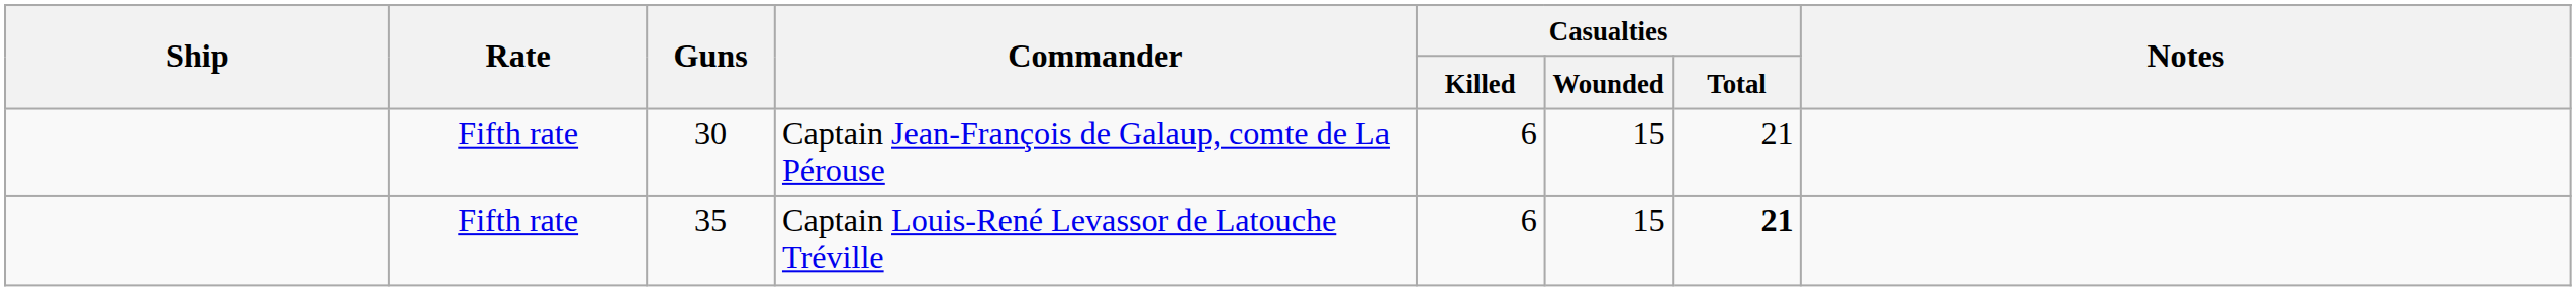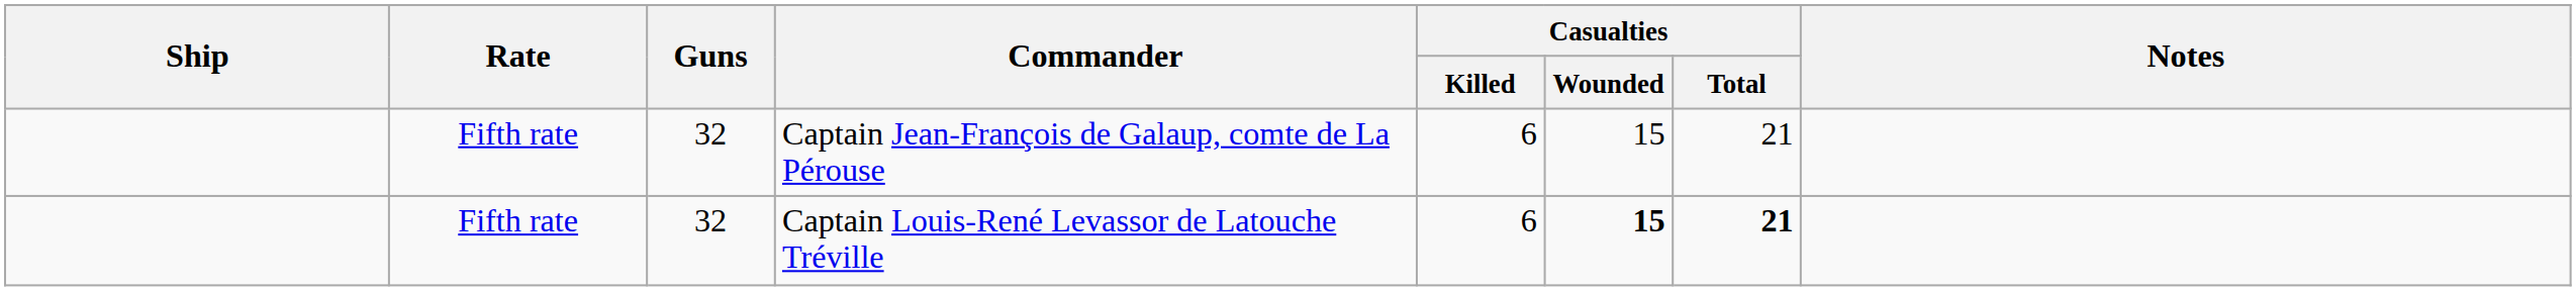Captain Jean-François de Galaup, comte de La Pérouse | Guns: 30 -> 32
Captain Louis-René Levassor de Latouche Tréville | Guns: 35 -> 32
Captain Louis-René Levassor de Latouche Tréville | Casualties / Wounded: normal -> bold
